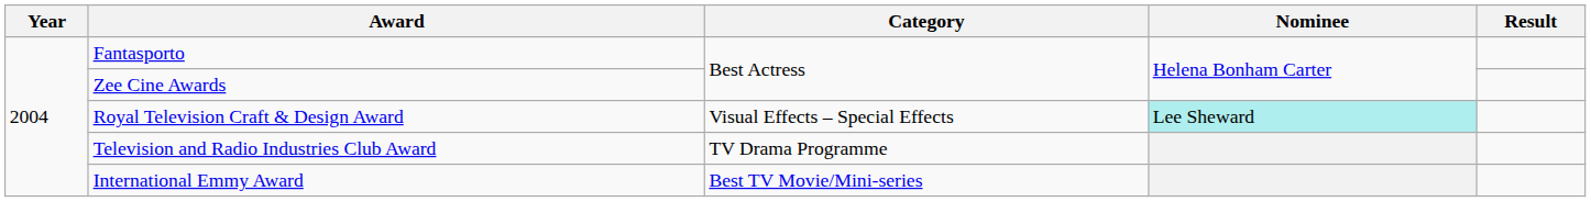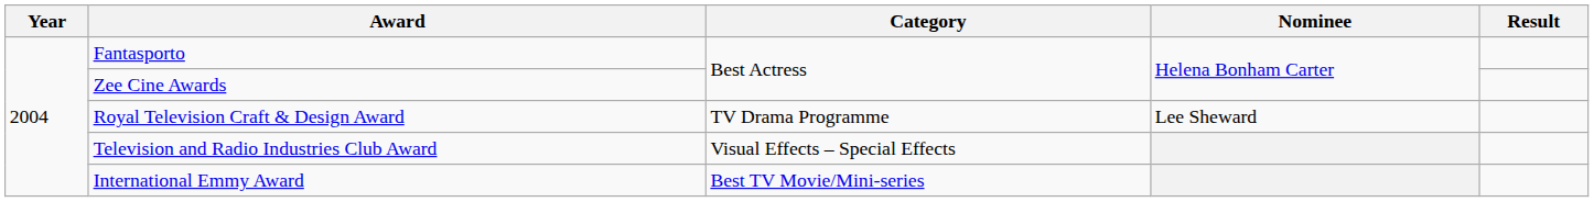Royal Television Craft & Design Award | Category: Visual Effects – Special Effects -> TV Drama Programme
Royal Television Craft & Design Award | Nominee: paleturquoise background -> no background
Television and Radio Industries Club Award | Category: TV Drama Programme -> Visual Effects – Special Effects
